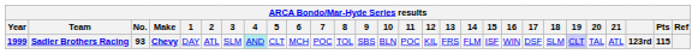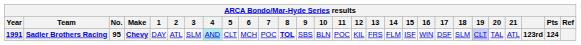Sadler Brothers Racing | Year: 1999 -> 1991
Sadler Brothers Racing | No.: 93 -> 95
Sadler Brothers Racing | 8: normal -> bold
Sadler Brothers Racing | Pts: 115 -> 124
